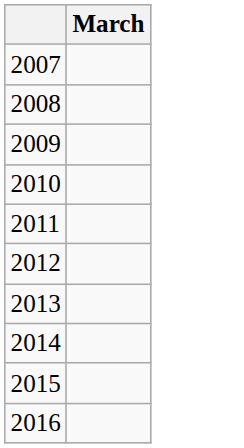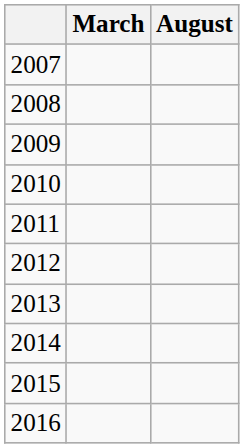+ column: August
